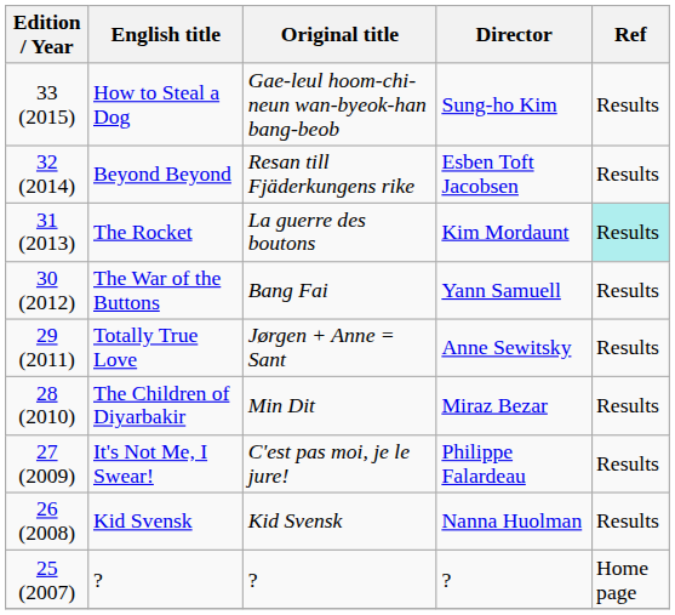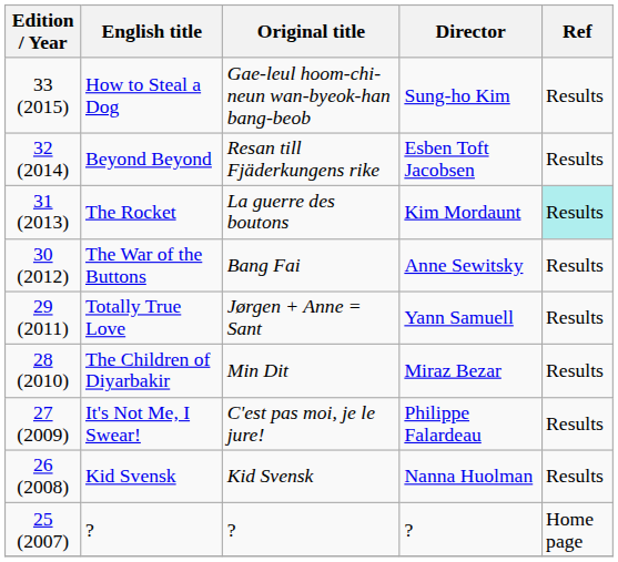The War of the Buttons | Director: Yann Samuell -> Anne Sewitsky
Totally True Love | Director: Anne Sewitsky -> Yann Samuell
